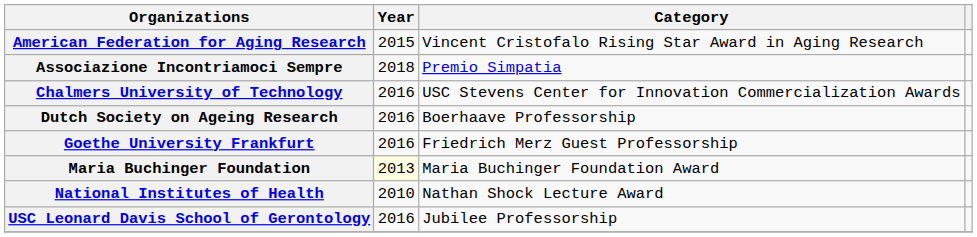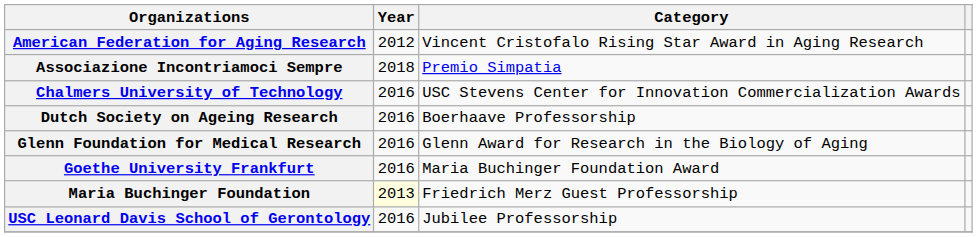American Federation for Aging Research | Year: 2015 -> 2012
+ row: Glenn Foundation for Medical Research | 2016 | Glenn Award for Research in the Biology of Aging
Goethe University Frankfurt | Category: Friedrich Merz Guest Professorship -> Maria Buchinger Foundation Award
Maria Buchinger Foundation | Category: Maria Buchinger Foundation Award -> Friedrich Merz Guest Professorship
- row: National Institutes of Health | 2010 | Nathan Shock Lecture Award
